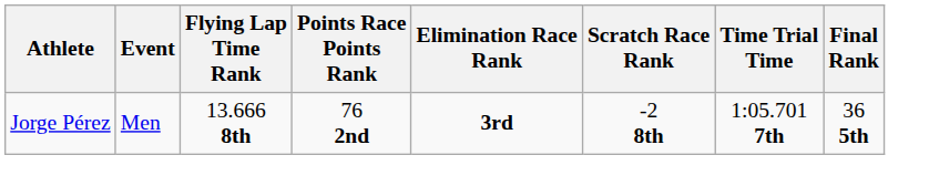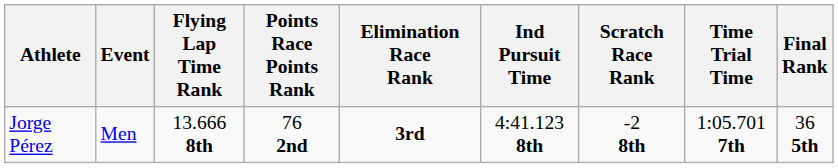+ column: Ind Pursuit Time | 4:41.123 8th
